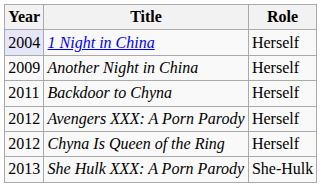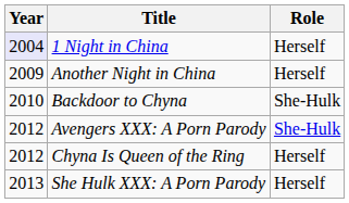Backdoor to Chyna | Year: 2011 -> 2010
Backdoor to Chyna | Role: Herself -> She-Hulk
Avengers XXX: A Porn Parody | Role: Herself -> She-Hulk
She Hulk XXX: A Porn Parody | Role: She-Hulk -> Herself
